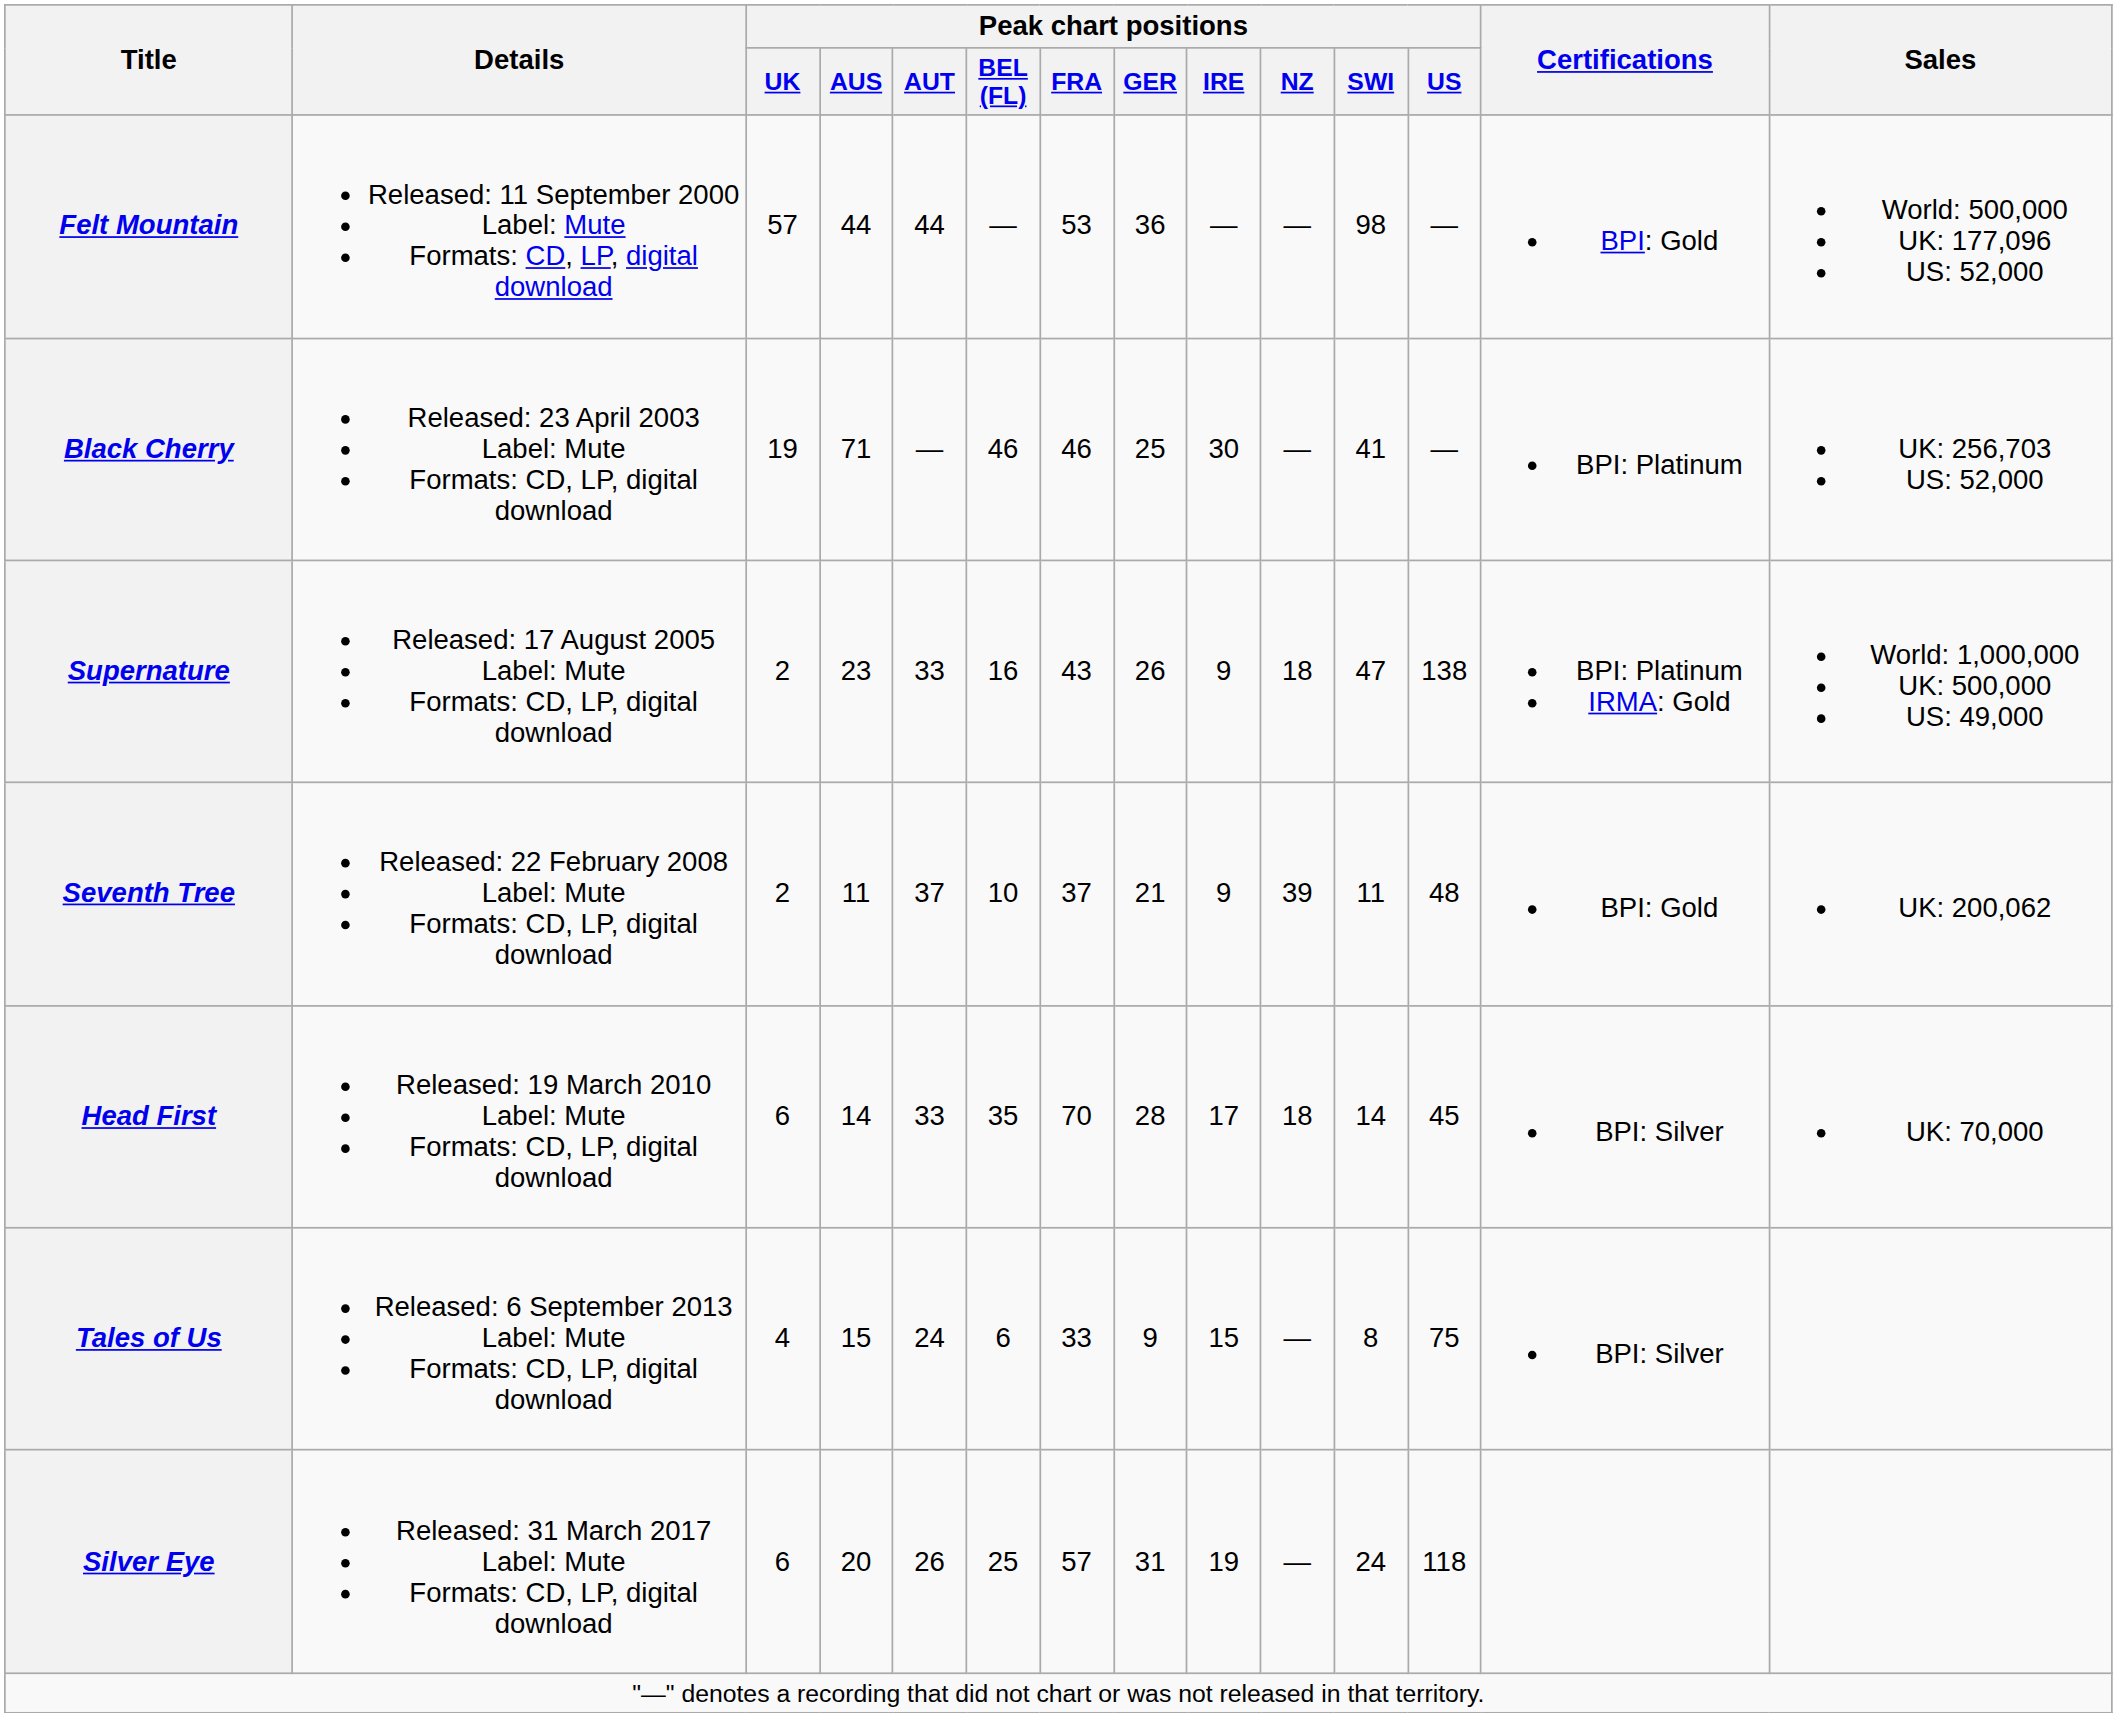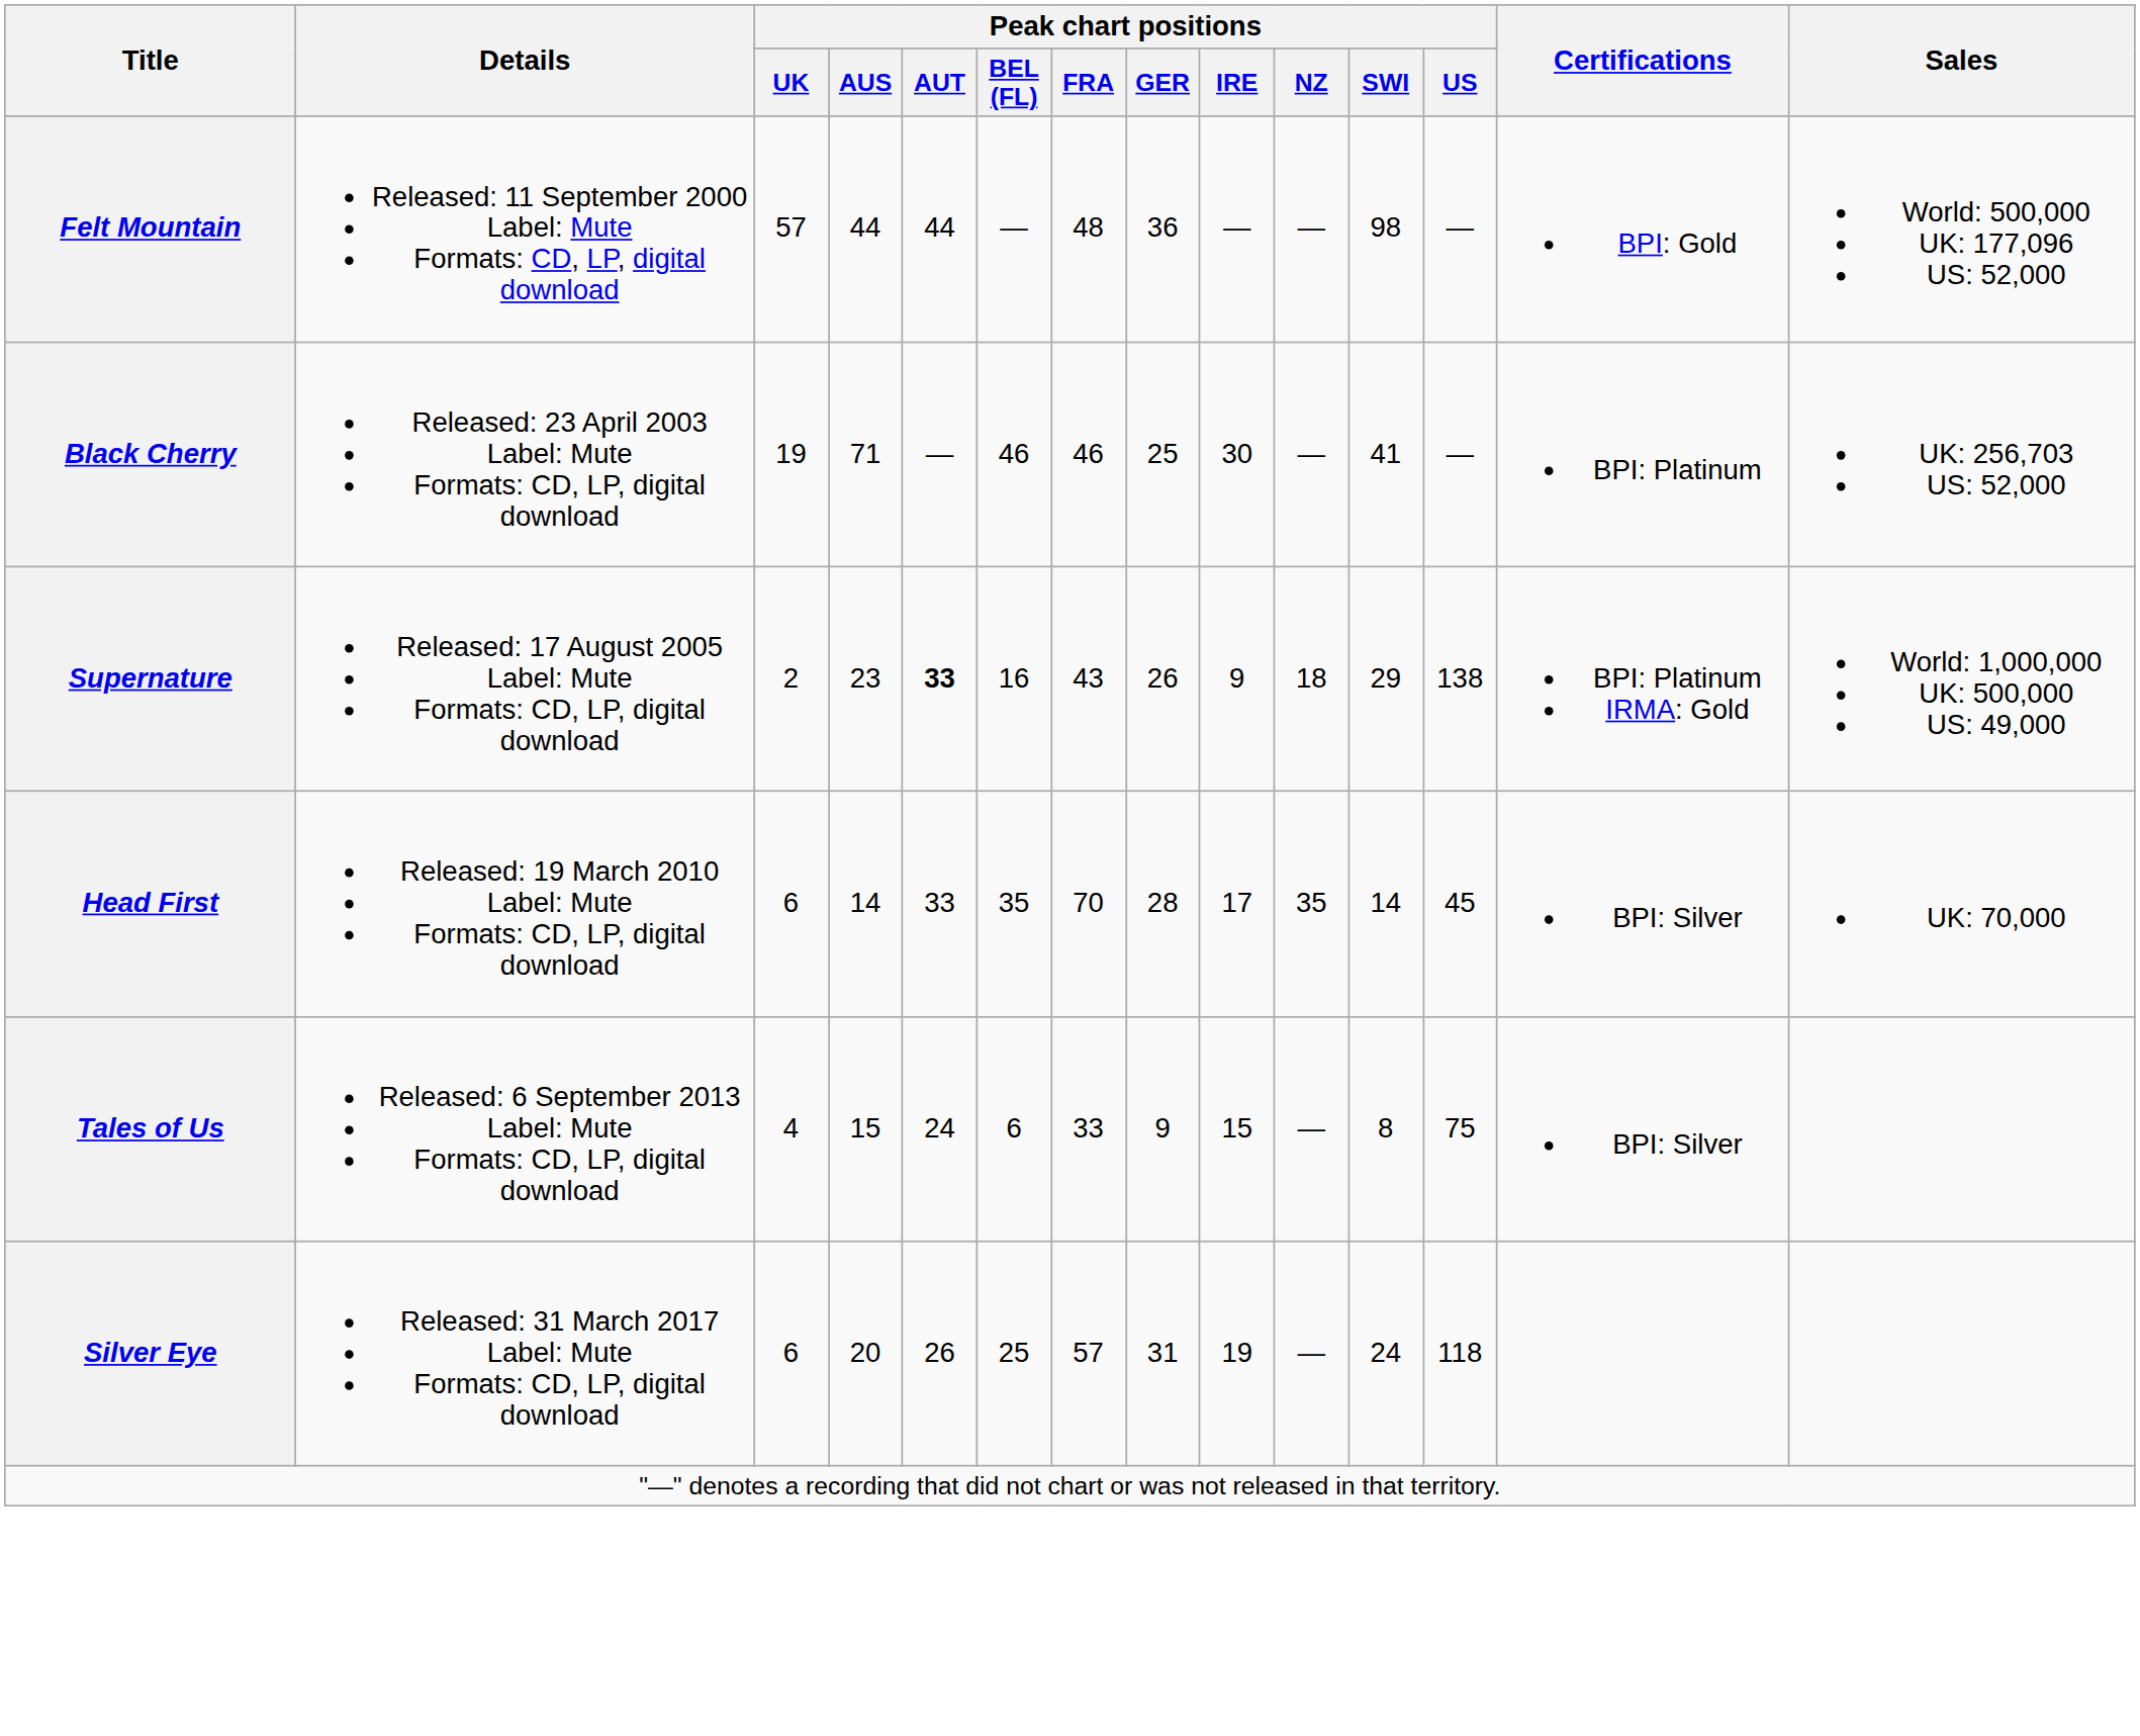Felt Mountain | Peak chart positions / FRA: 53 -> 48
Supernature | Peak chart positions / AUT: normal -> bold
Supernature | Peak chart positions / SWI: 47 -> 29
- row: Seventh Tree | Released: 22 February 2008 Label: Mute Formats: CD, LP, digital download | 2 | 11 | 37 | 10 | 37 | 21 | 9 | 39 | 11 | 48 | BPI: Gold | UK: 200,062
Head First | Peak chart positions / NZ: 18 -> 35
